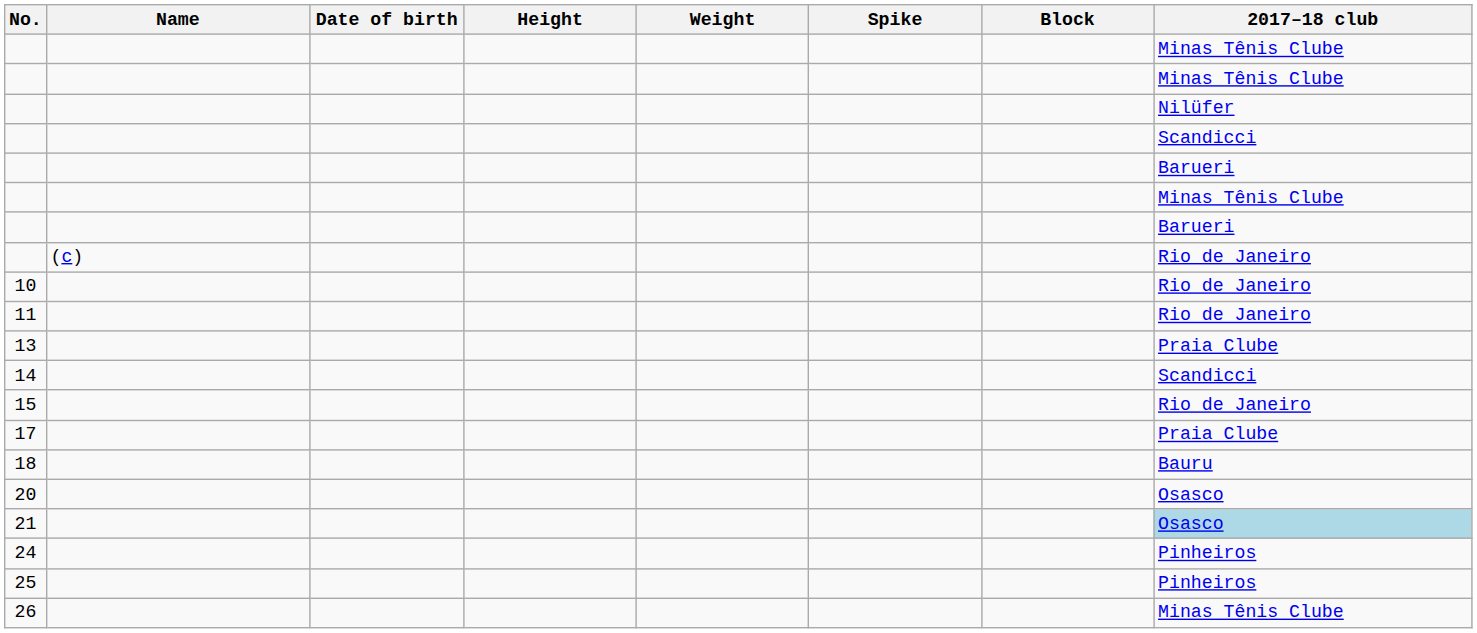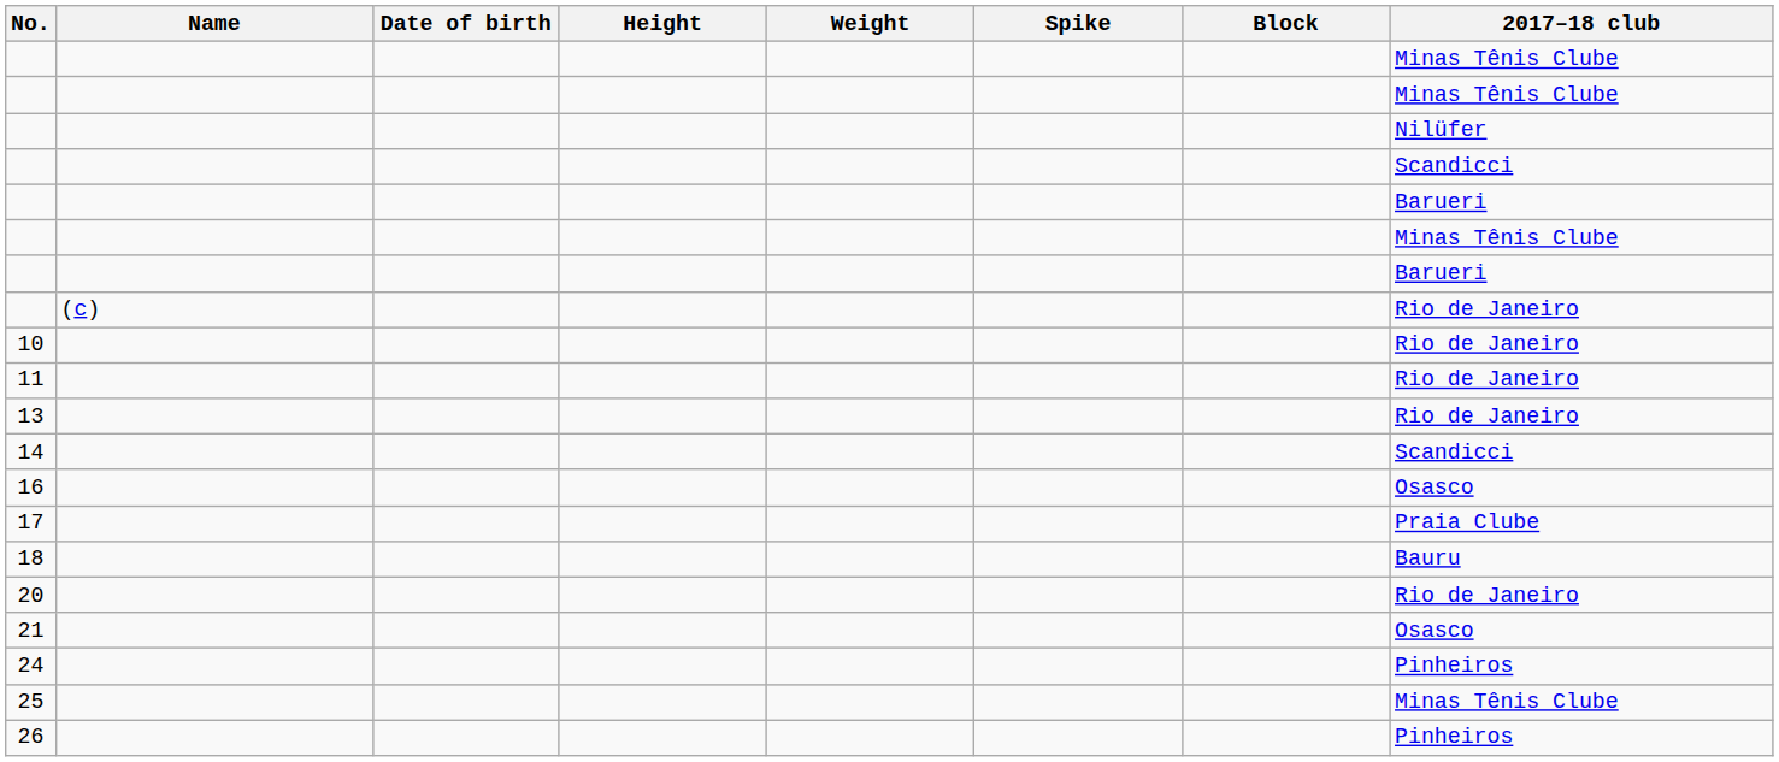13 | 2017–18 club: Praia Clube -> Rio de Janeiro
- row: 15 | Rio de Janeiro
+ row: 16 | Osasco
20 | 2017–18 club: Osasco -> Rio de Janeiro
21 | 2017–18 club: lightblue background -> no background
25 | 2017–18 club: Pinheiros -> Minas Tênis Clube
26 | 2017–18 club: Minas Tênis Clube -> Pinheiros
